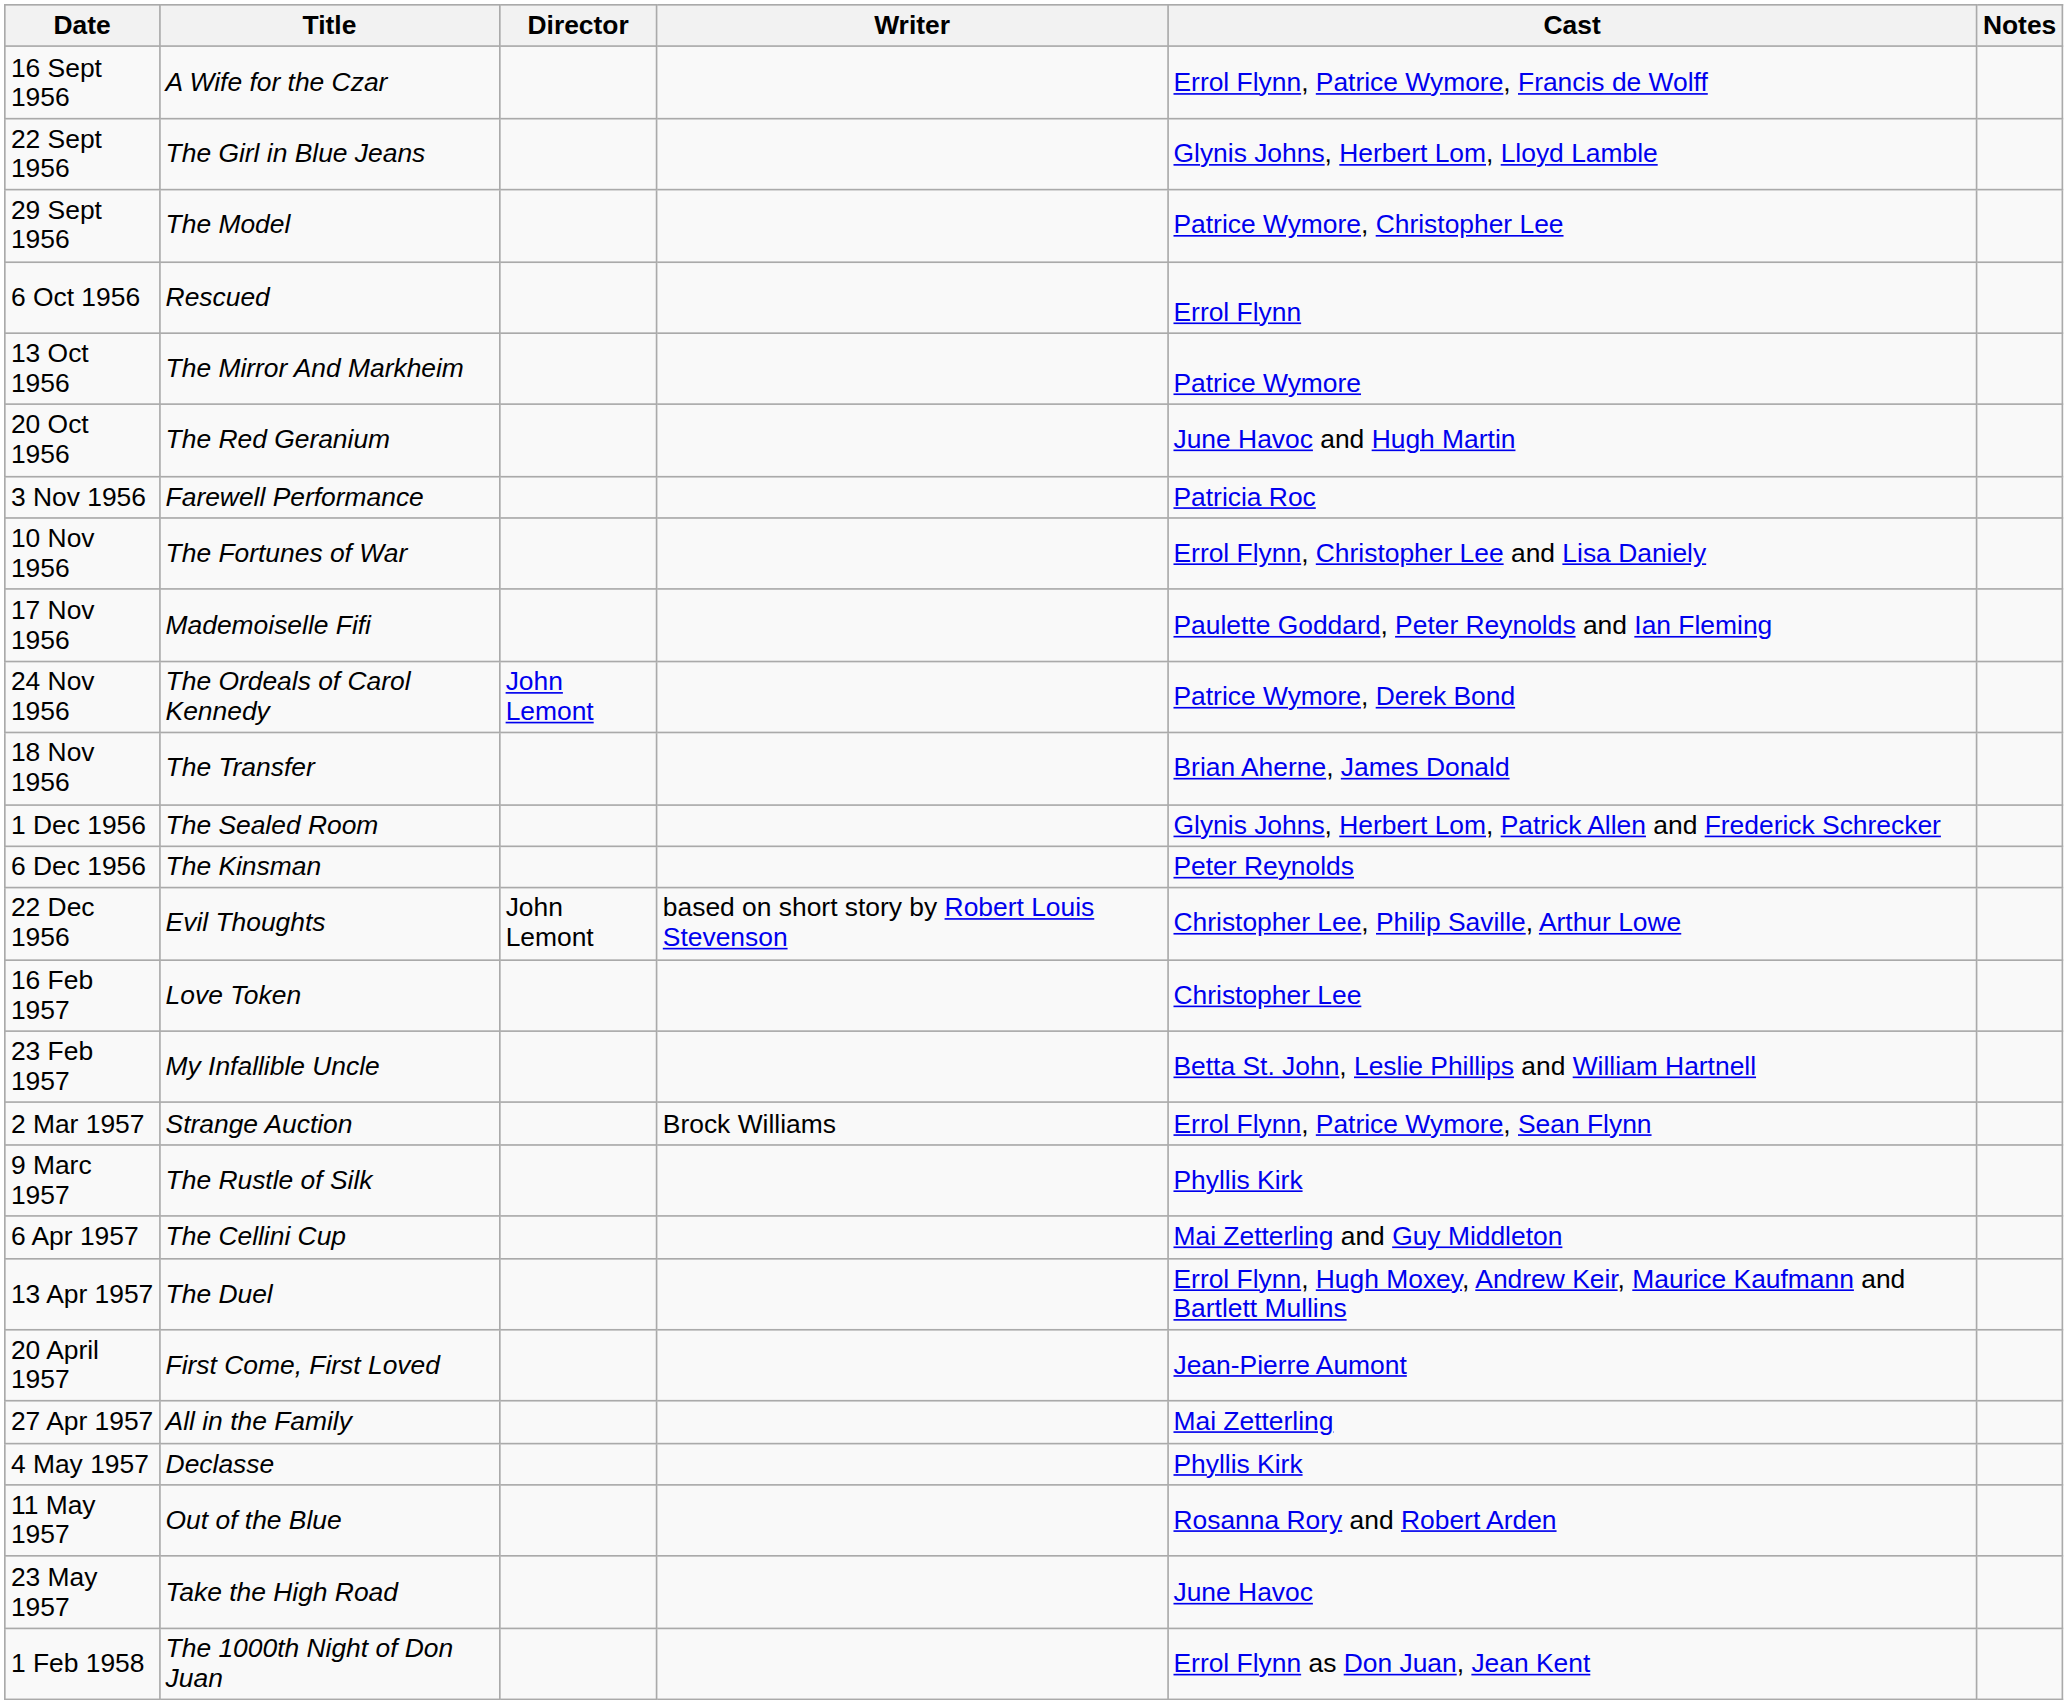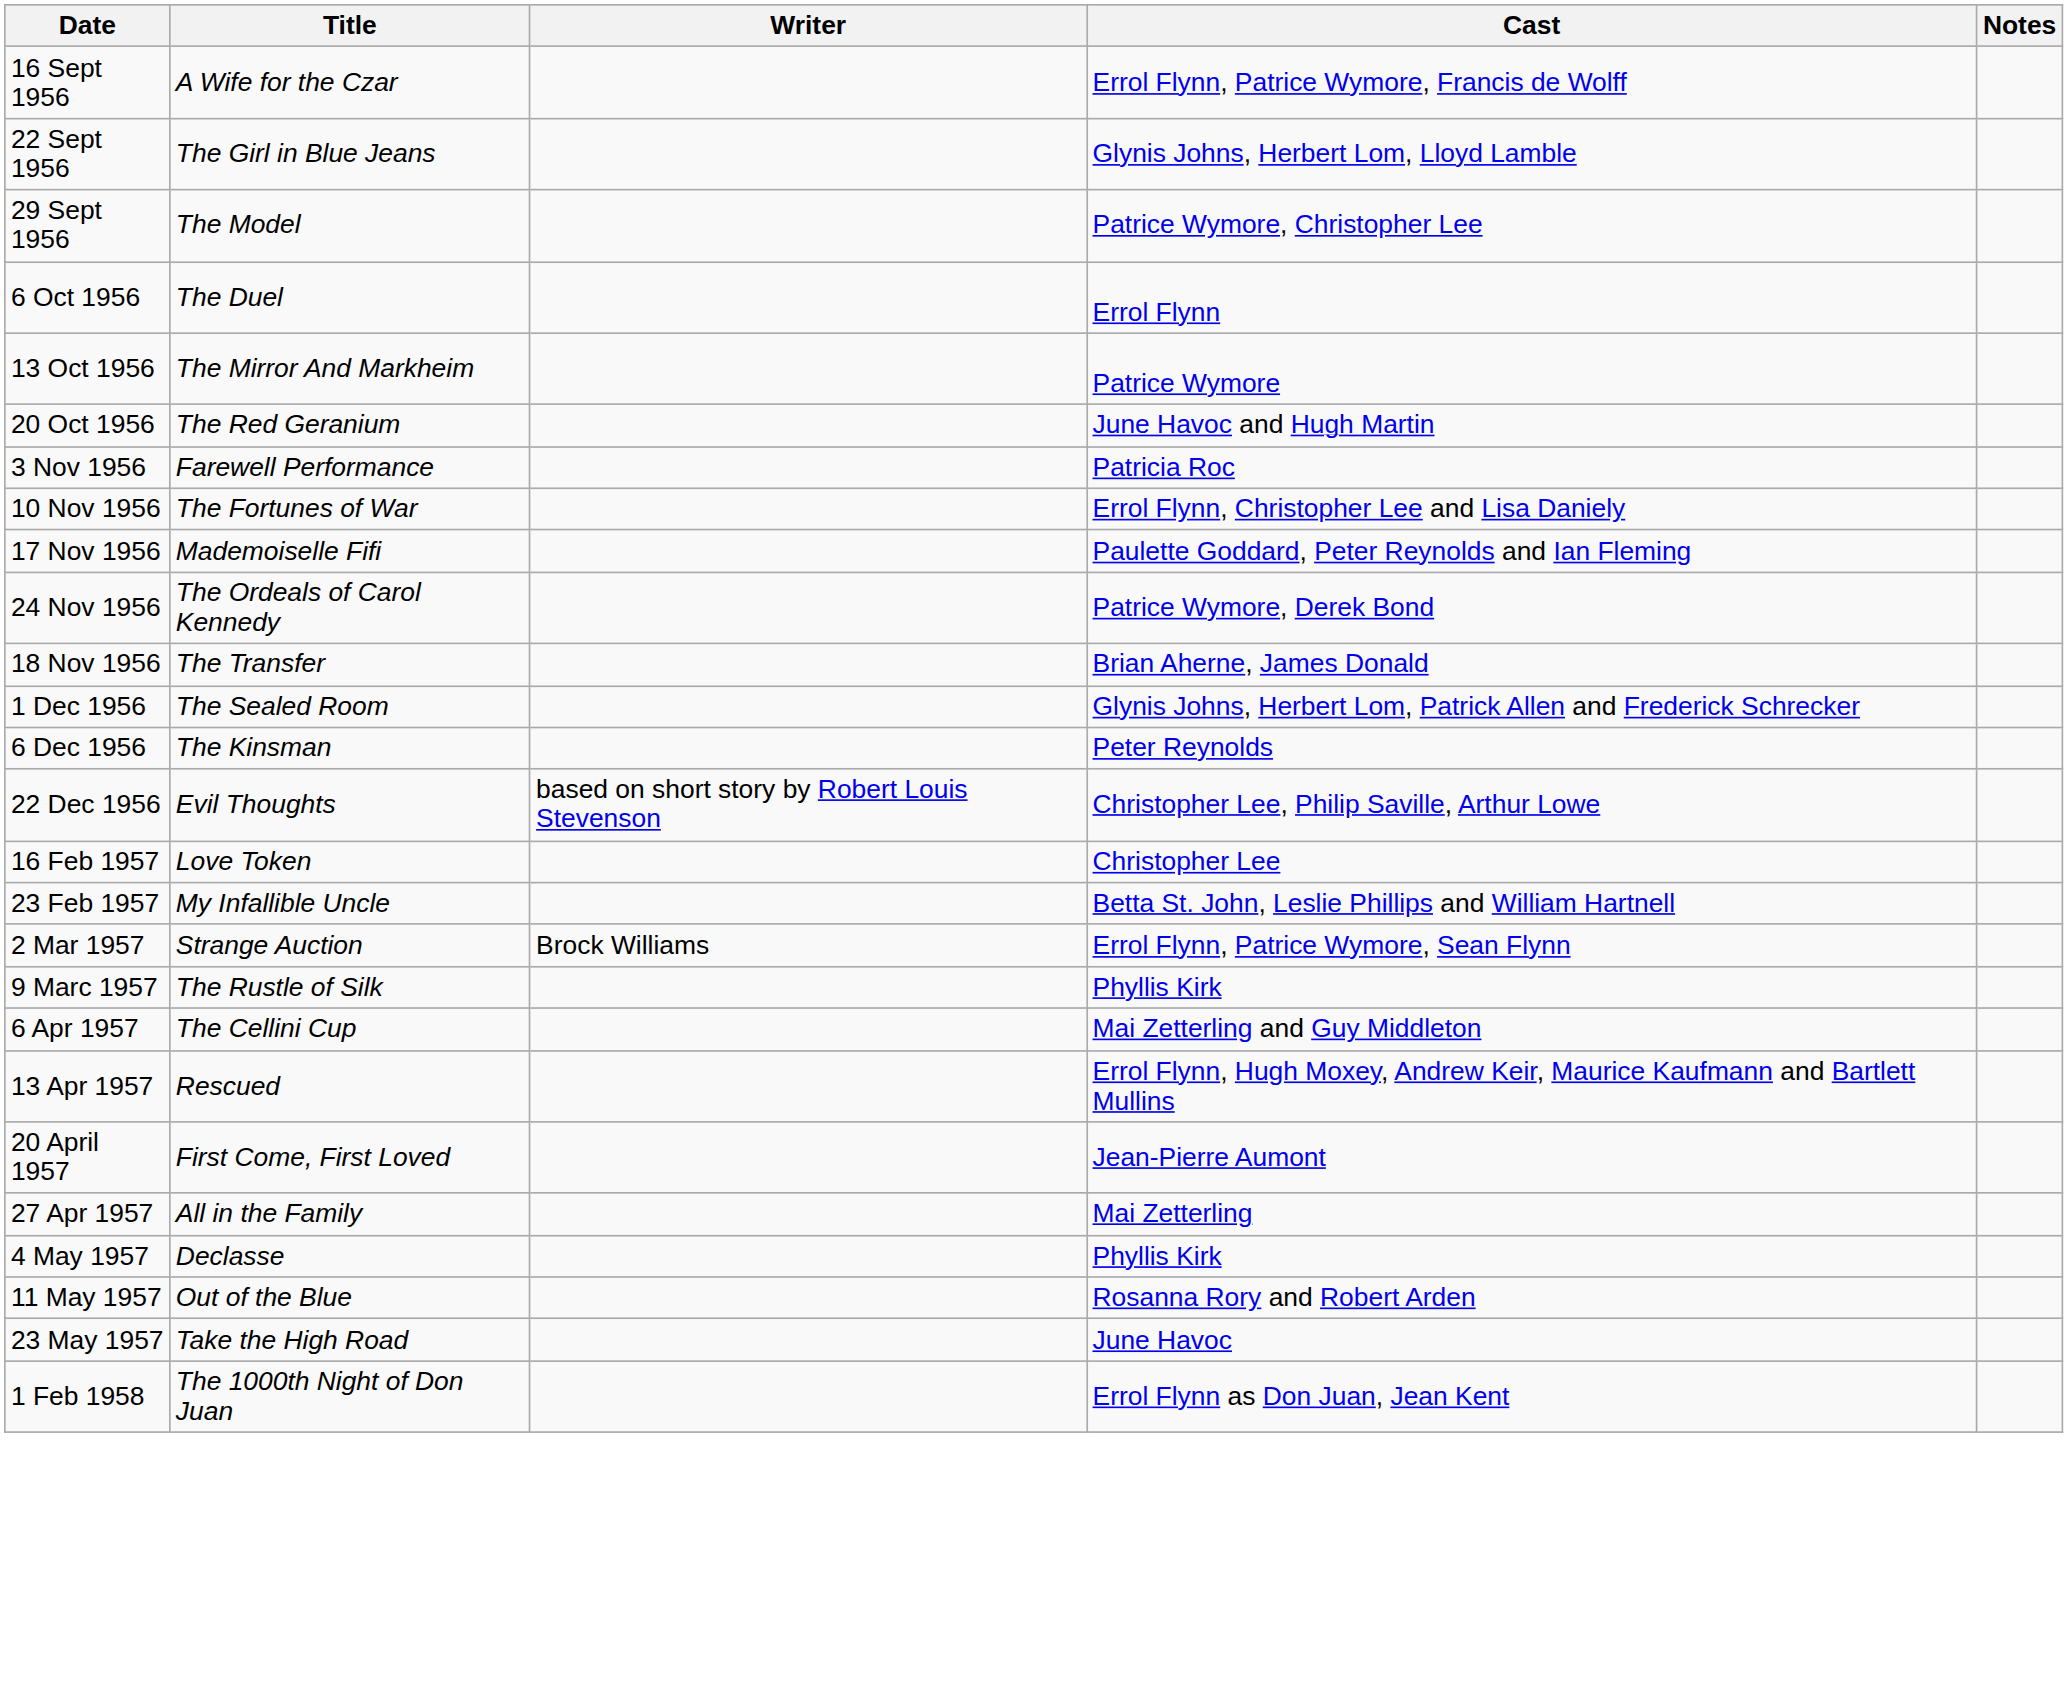- column: Director | John Lemont | John Lemont
6 Oct 1956 | Title: Rescued -> The Duel
13 Apr 1957 | Title: The Duel -> Rescued
